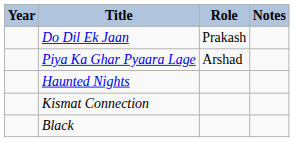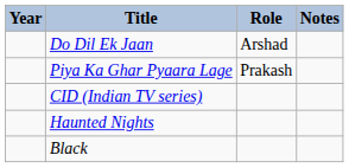Do Dil Ek Jaan | Role: Prakash -> Arshad
Piya Ka Ghar Pyaara Lage | Role: Arshad -> Prakash
+ row: CID (Indian TV series)
- row: Kismat Connection
